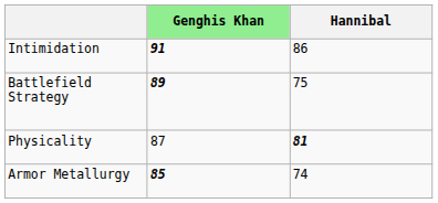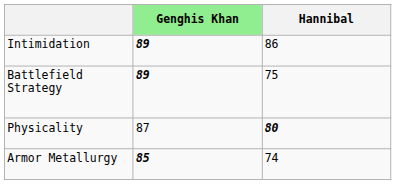Intimidation | Genghis Khan: 91 -> 89
Physicality | Hannibal: 81 -> 80
